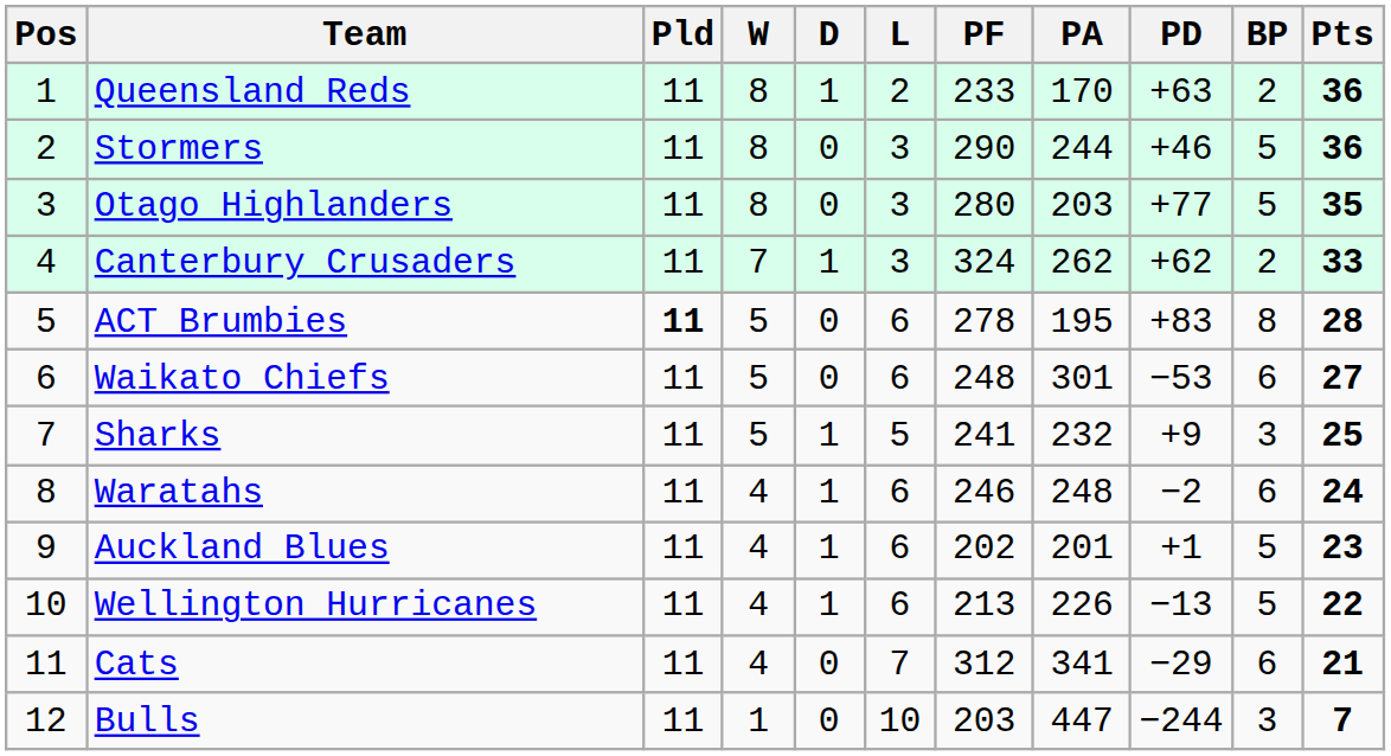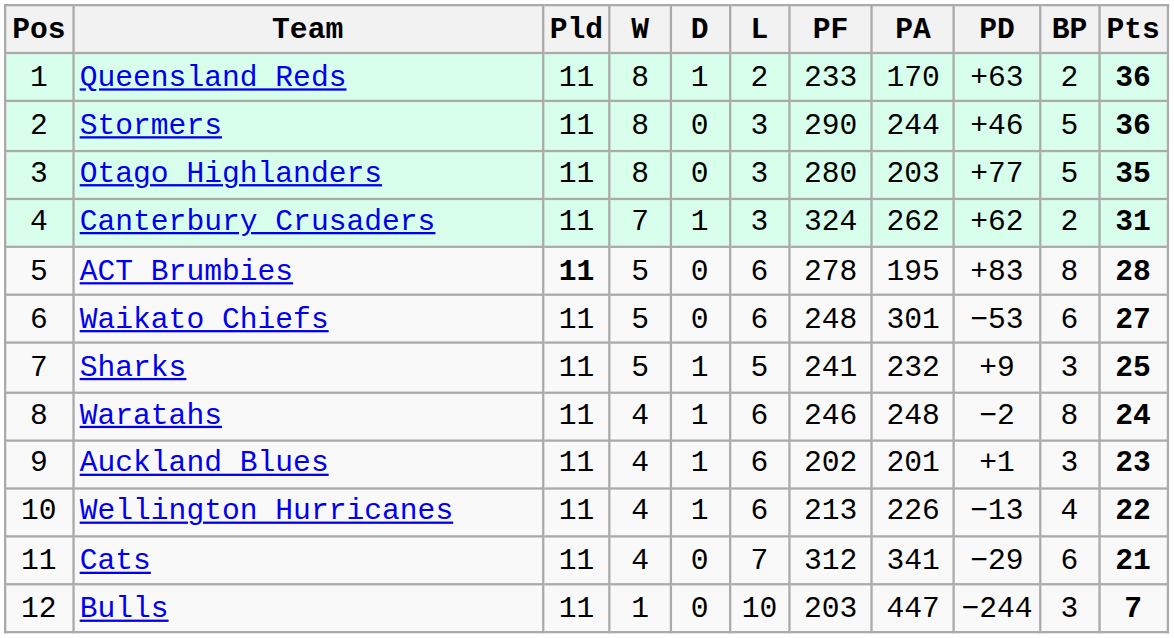Canterbury Crusaders | Pts: 33 -> 31
Waratahs | BP: 6 -> 8
Auckland Blues | BP: 5 -> 3
Wellington Hurricanes | BP: 5 -> 4
